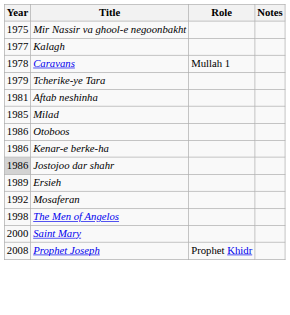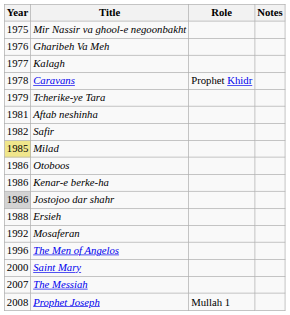+ row: 1976 | Gharibeh Va Meh
Caravans | Role: Mullah 1 -> Prophet Khidr
+ row: 1982 | Safir
Milad | Year: no background -> khaki background
Ersieh | Year: 1989 -> 1988
The Men of Angelos | Year: 1998 -> 1996
+ row: 2007 | The Messiah
Prophet Joseph | Role: Prophet Khidr -> Mullah 1
